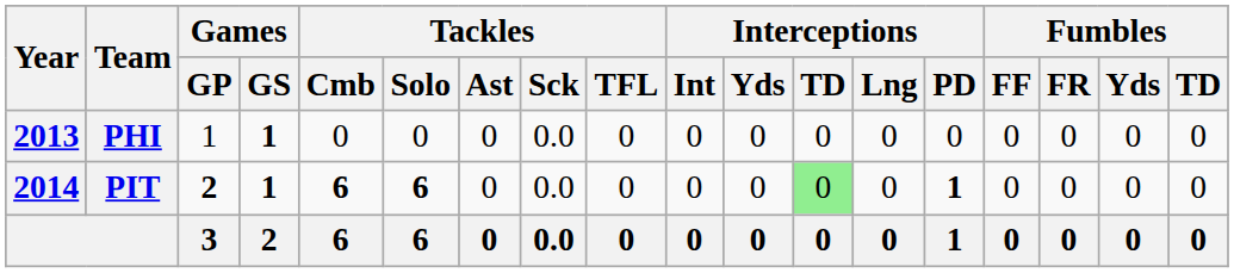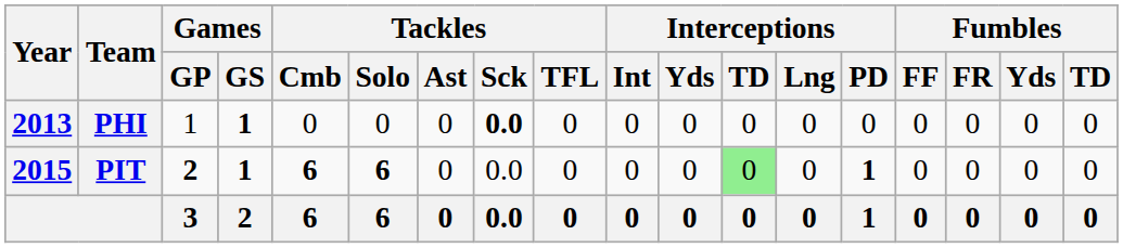PHI | Tackles / Sck: normal -> bold
PIT | Year: 2014 -> 2015
